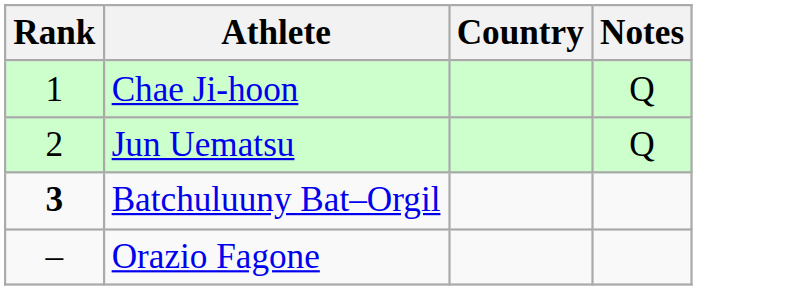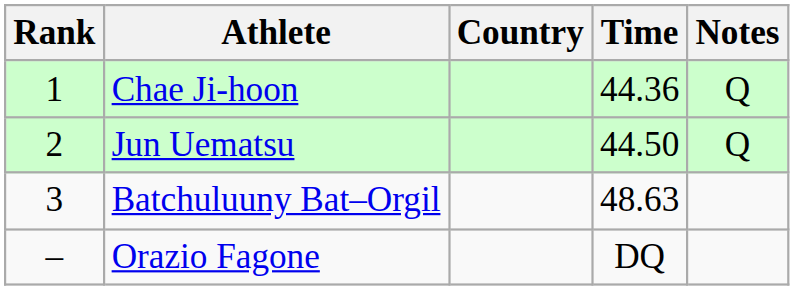+ column: Time | 44.36 | 44.50 | 48.63 | DQ
Batchuluuny Bat–Orgil | Rank: bold -> normal
